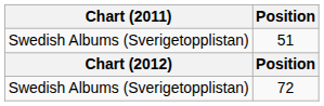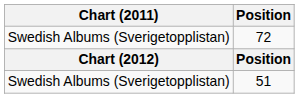rows swapped: 51 <-> 72
